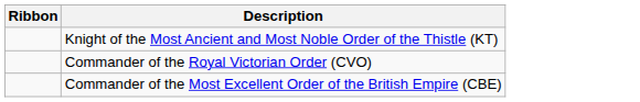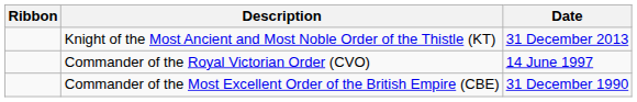+ column: Date | 31 December 2013 | 14 June 1997 | 31 December 1990
